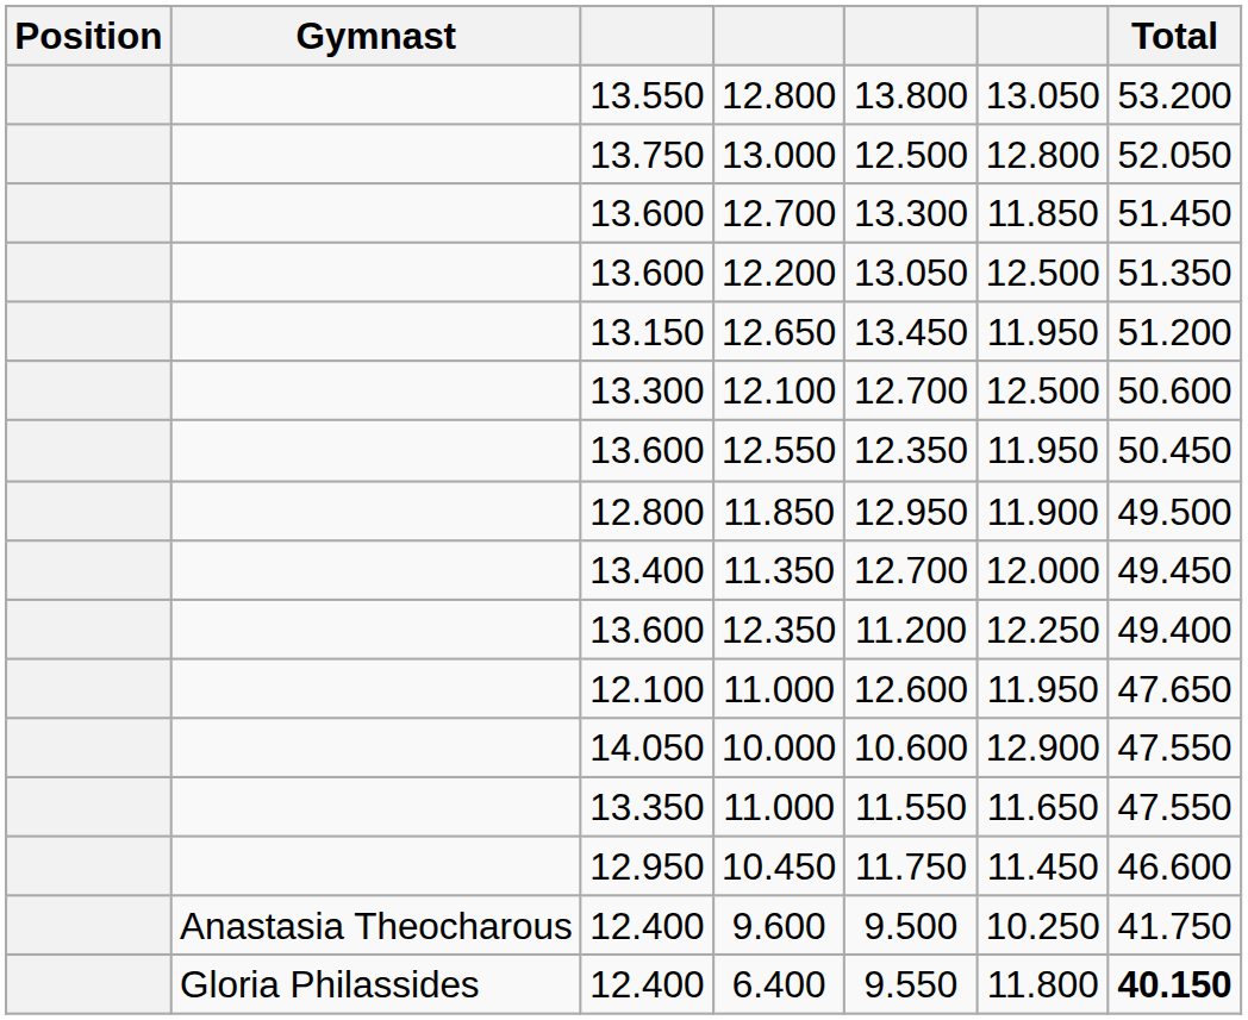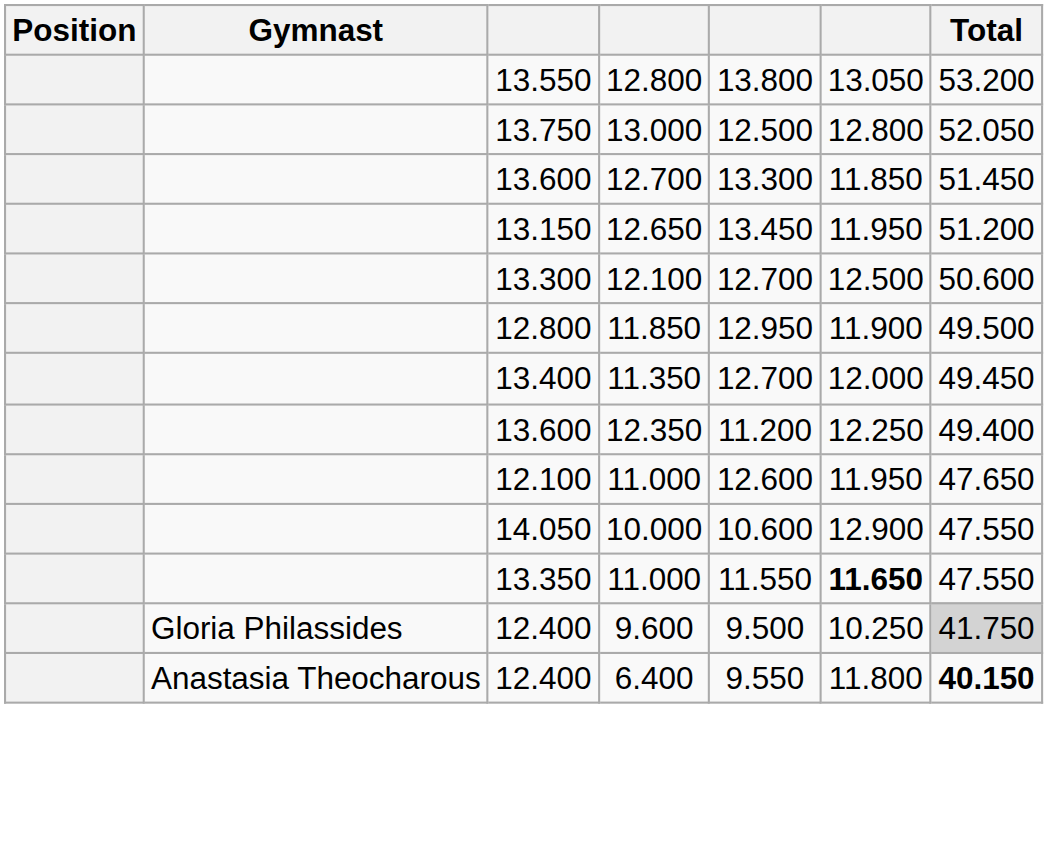- row: 13.600 | 12.200 | 13.050 | 12.500 | 51.350
- row: 13.600 | 12.550 | 12.350 | 11.950 | 50.450
13.350 / 11.000 | column 6: normal -> bold
- row: 12.950 | 10.450 | 11.750 | 11.450 | 46.600
9.600 | Gymnast: Anastasia Theocharous -> Gloria Philassides
9.600 | Total: no background -> lightgrey background
6.400 | Gymnast: Gloria Philassides -> Anastasia Theocharous
